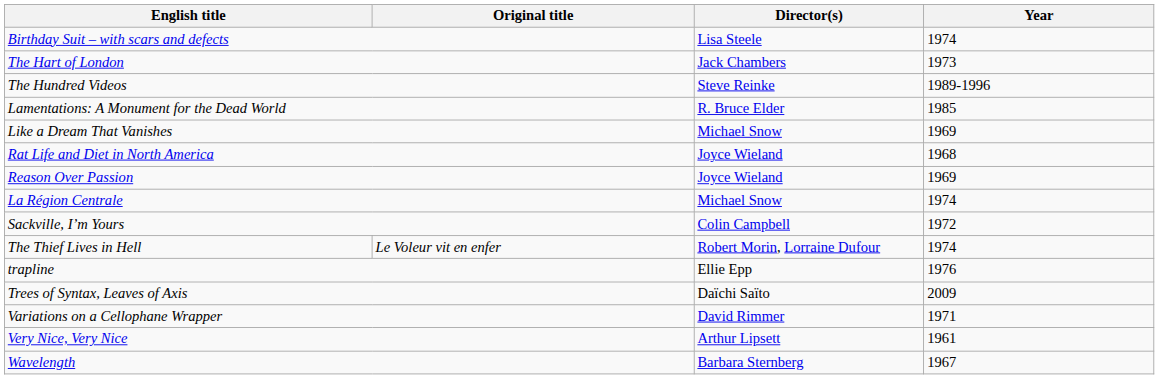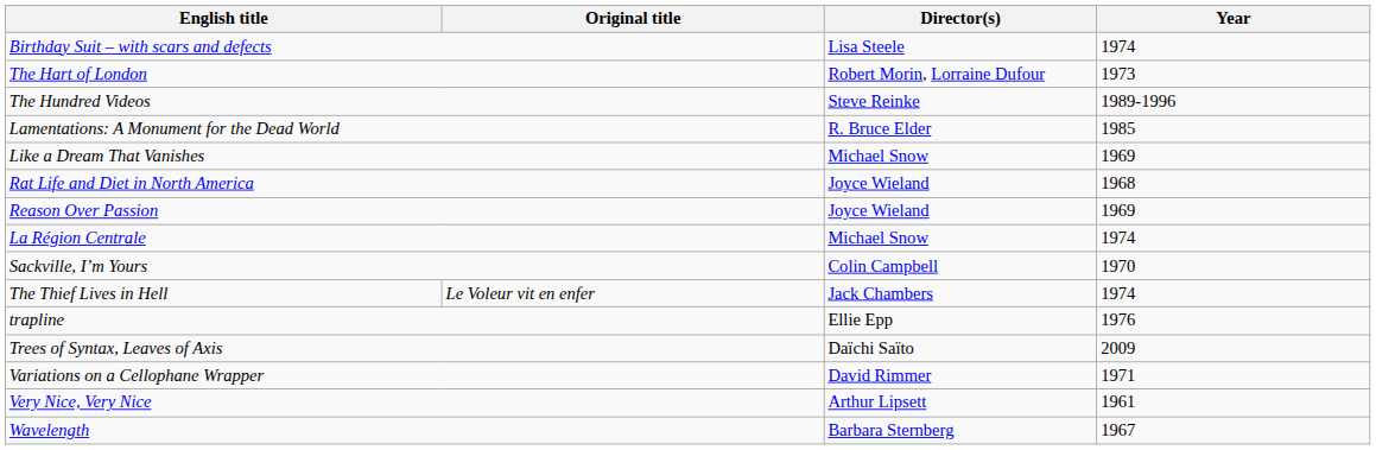The Hart of London | Director(s): Jack Chambers -> Robert Morin, Lorraine Dufour
Sackville, I’m Yours | Year: 1972 -> 1970
The Thief Lives in Hell | Director(s): Robert Morin, Lorraine Dufour -> Jack Chambers
